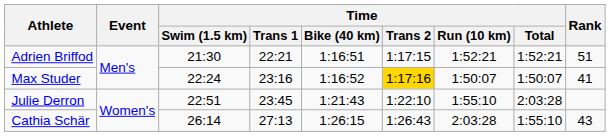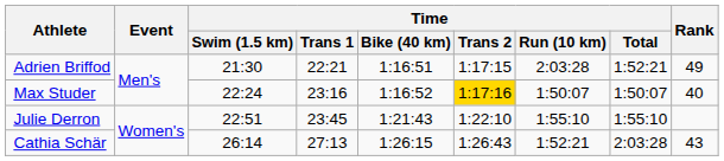Adrien Briffod | Time / Run (10 km): 1:52:21 -> 2:03:28
Adrien Briffod | Rank: 51 -> 49
Max Studer | Rank: 41 -> 40
Julie Derron | Time / Total: 2:03:28 -> 1:55:10
Cathia Schär | Time / Run (10 km): 2:03:28 -> 1:52:21
Cathia Schär | Time / Total: 1:55:10 -> 2:03:28
